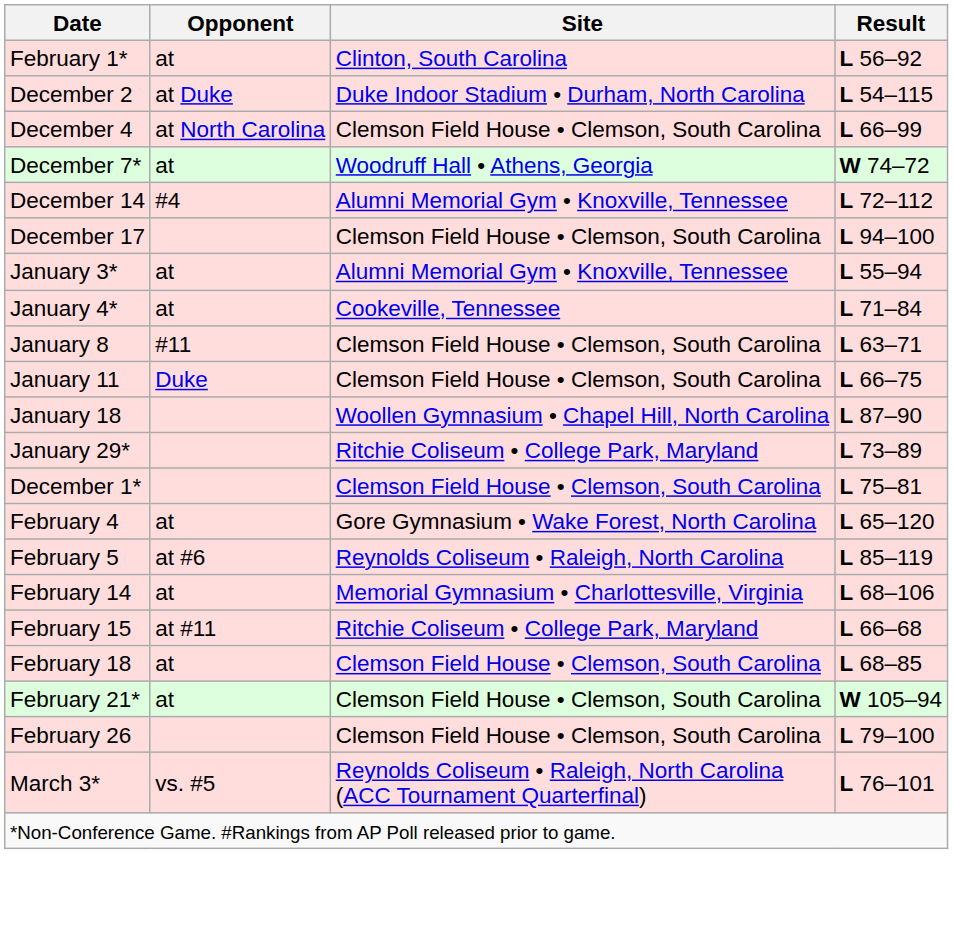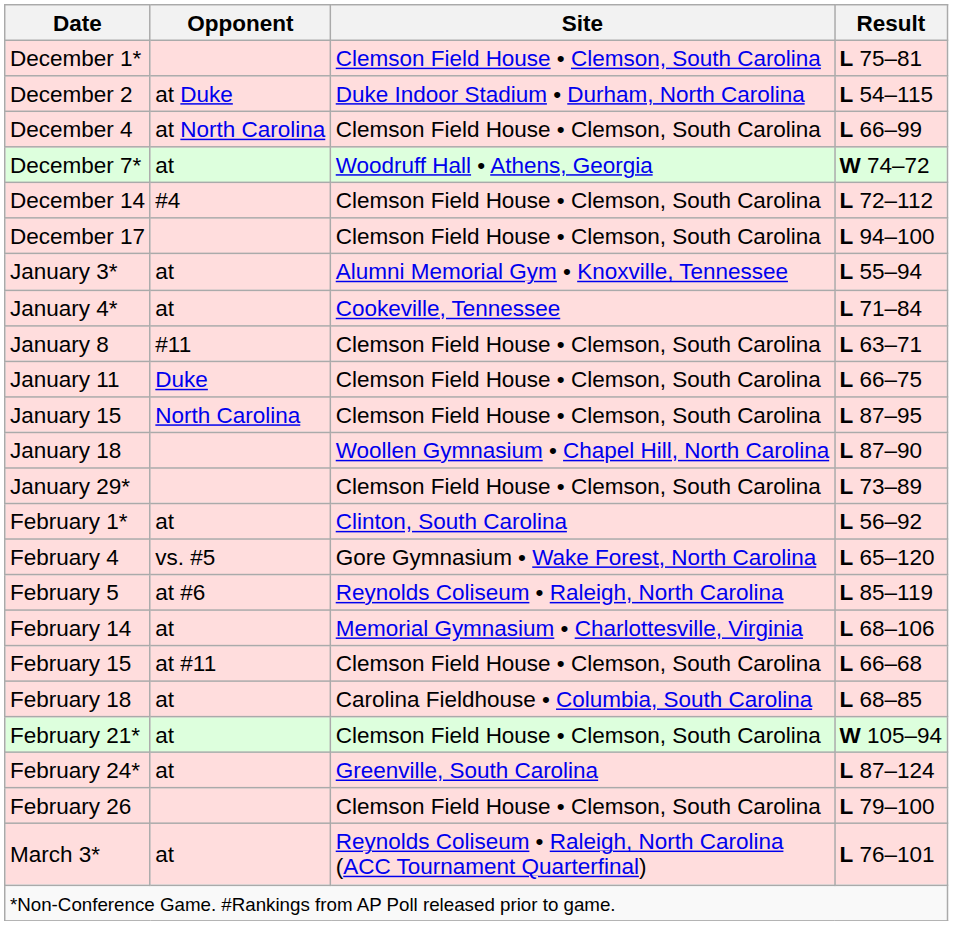rows swapped: December 1* <-> February 1*
December 14 | Site: Alumni Memorial Gym • Knoxville, Tennessee -> Clemson Field House • Clemson, South Carolina
+ row: January 15 | North Carolina | Clemson Field House • Clemson, South Carolina | L 87–95
January 29* | Site: Ritchie Coliseum • College Park, Maryland -> Clemson Field House • Clemson, South Carolina
February 4 | Opponent: at -> vs. #5
February 15 | Site: Ritchie Coliseum • College Park, Maryland -> Clemson Field House • Clemson, South Carolina
February 18 | Site: Clemson Field House • Clemson, South Carolina -> Carolina Fieldhouse • Columbia, South Carolina
+ row: February 24* | at | Greenville, South Carolina | L 87–124
March 3* | Opponent: vs. #5 -> at
